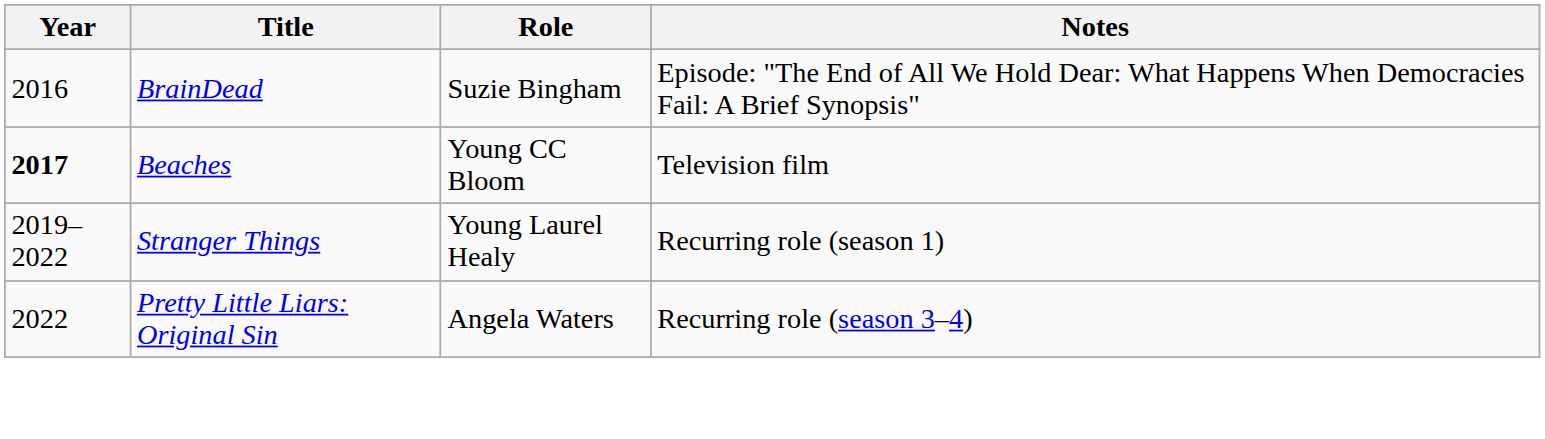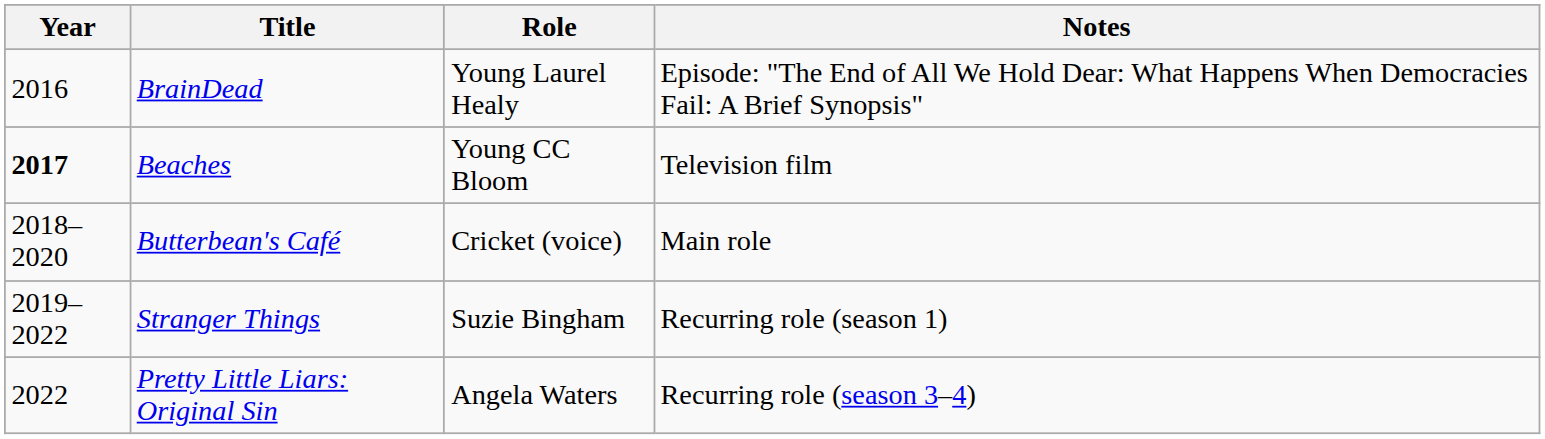BrainDead | Role: Suzie Bingham -> Young Laurel Healy
+ row: 2018–2020 | Butterbean's Café | Cricket (voice) | Main role
Stranger Things | Role: Young Laurel Healy -> Suzie Bingham
